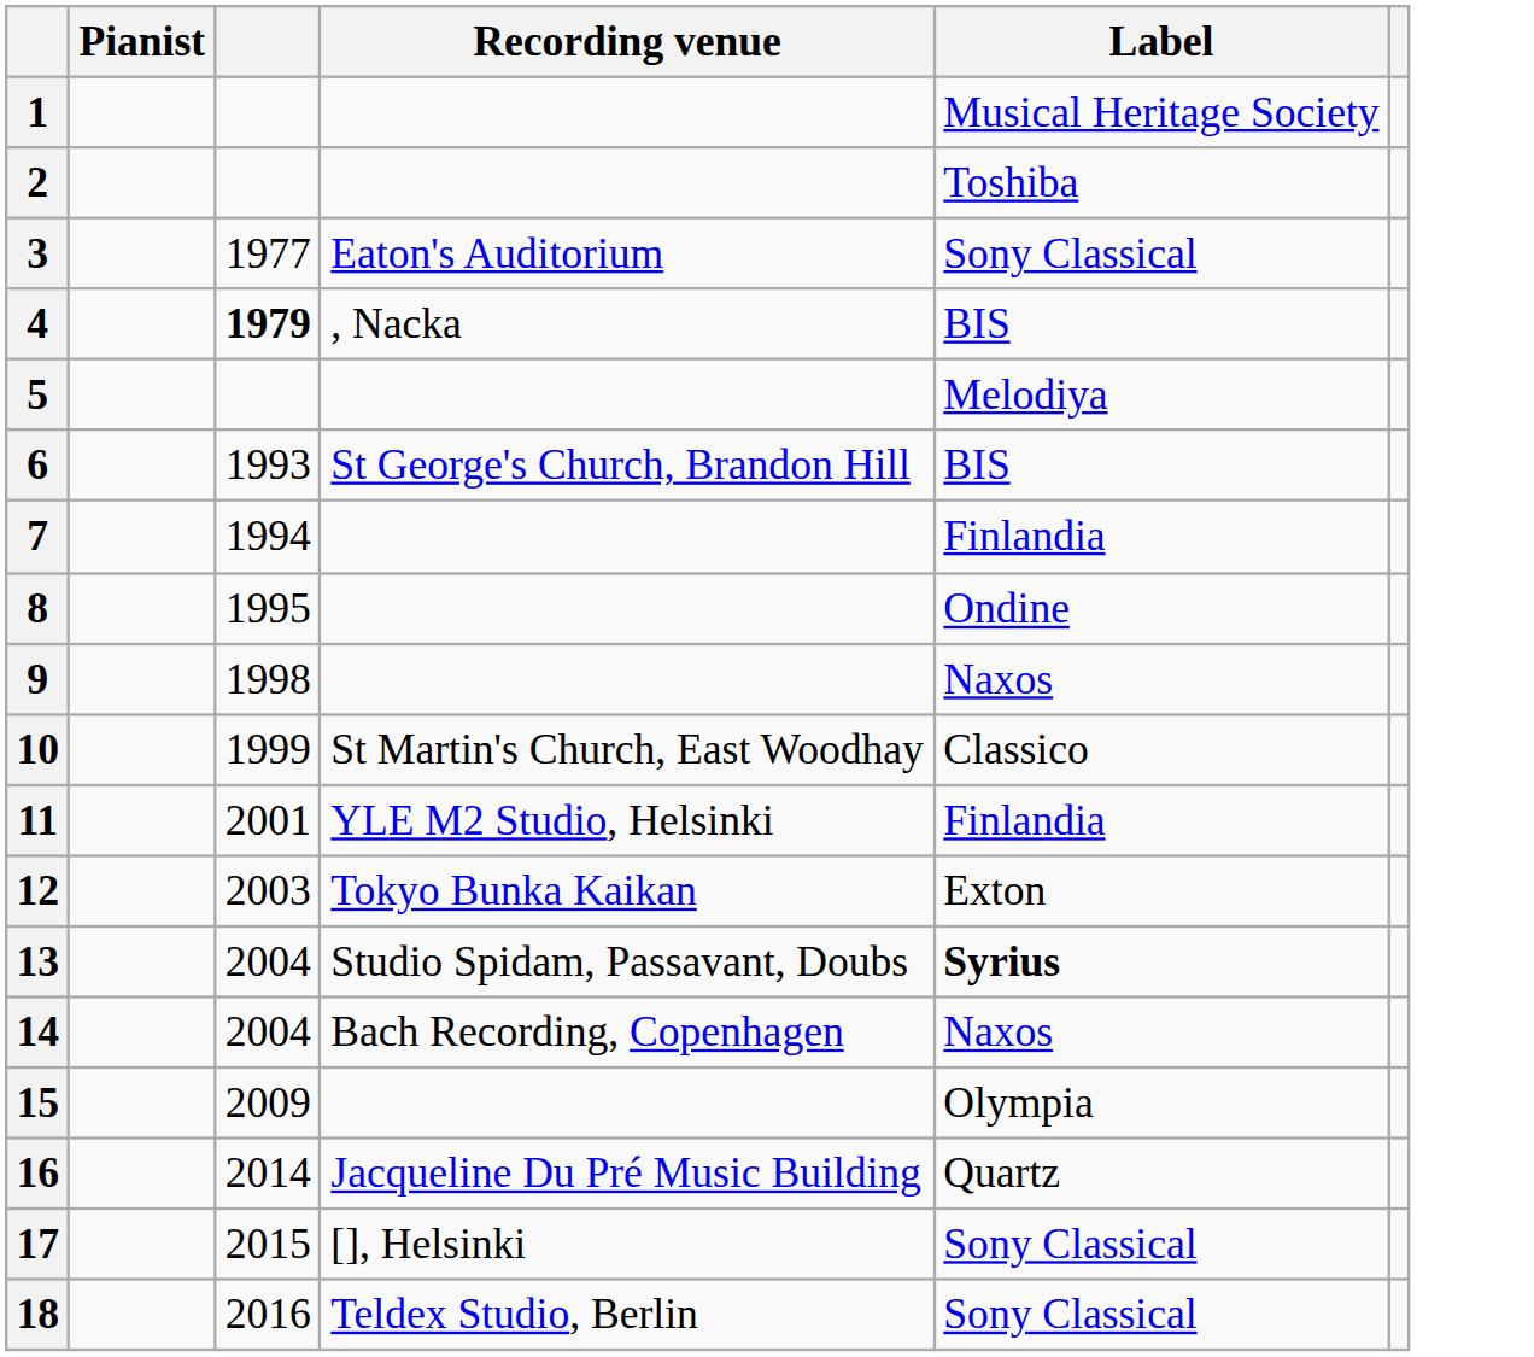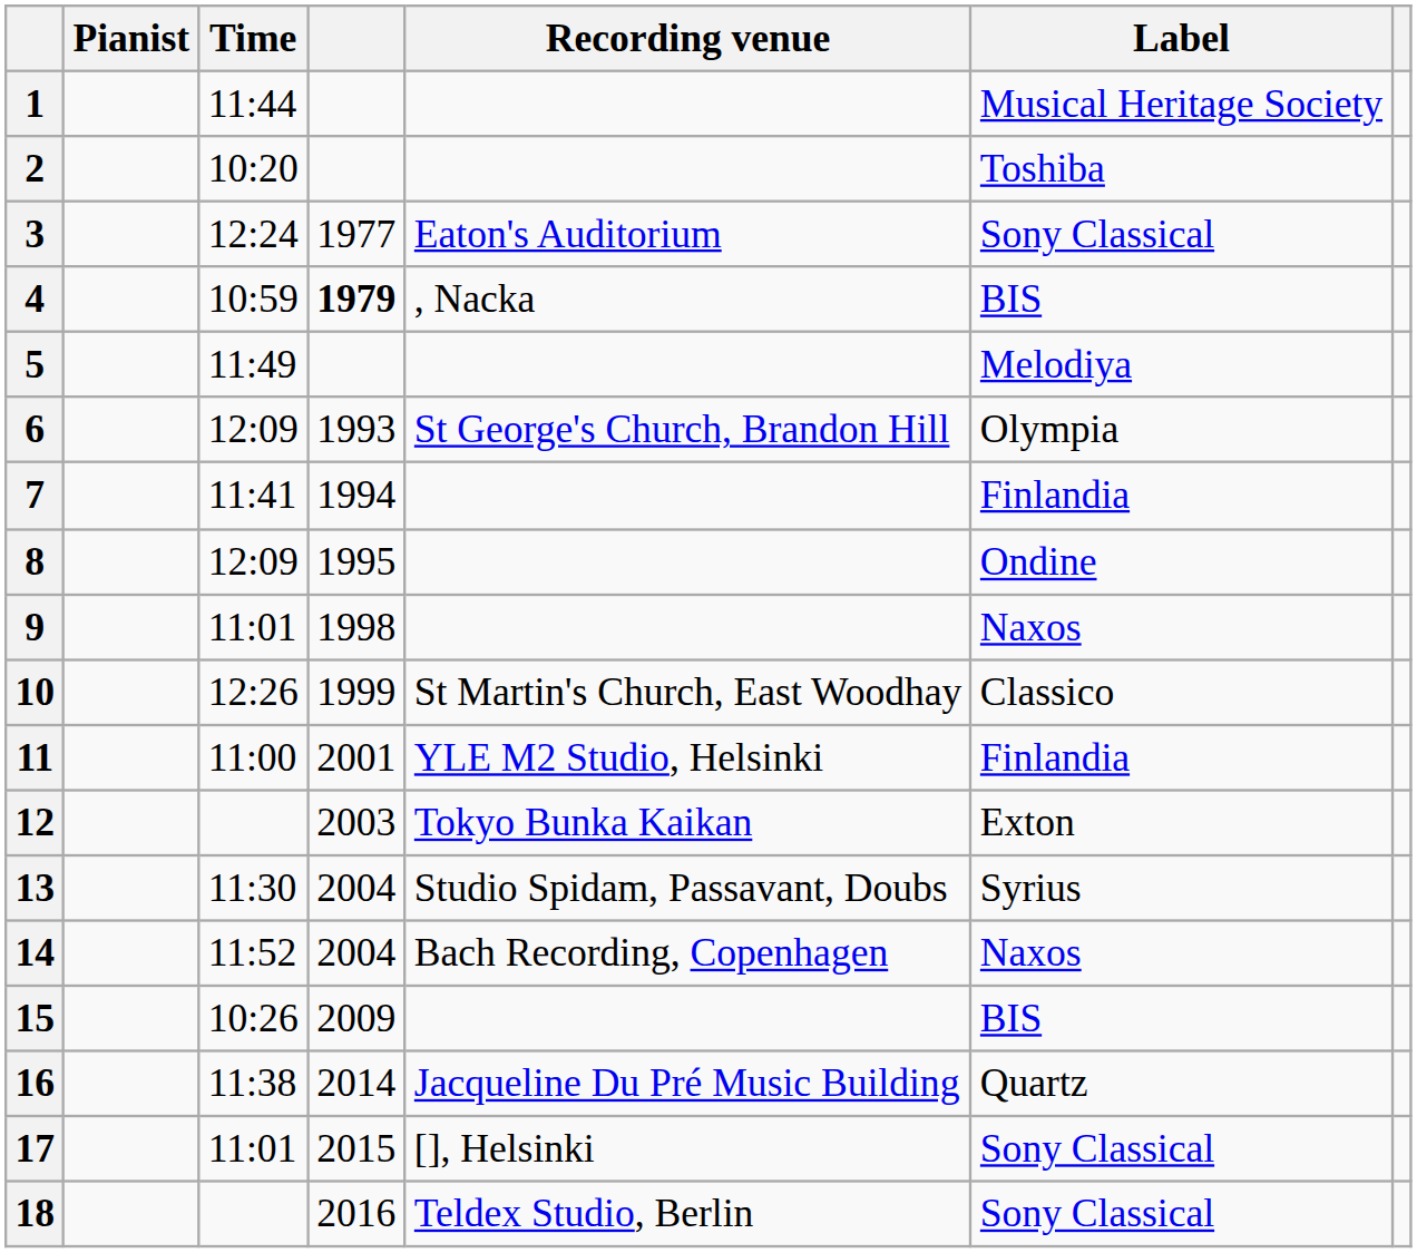+ column: Time | 11:44 | 10:20 | 12:24 | 10:59 | 11:49 | 12:09 | 11:41 | 12:09 | 11:01 | 12:26 | 11:00 | 11:30 | 11:52 | 10:26 | 11:38 | 11:01
6 | Label: BIS -> Olympia
13 | Label: bold -> normal
15 | Label: Olympia -> BIS
